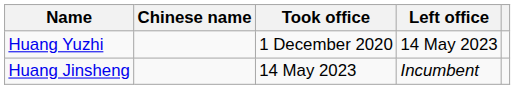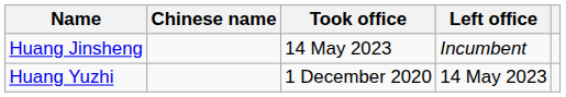rows swapped: Huang Yuzhi <-> Huang Jinsheng
